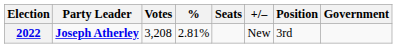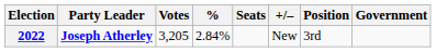2022 | Votes: 3,208 -> 3,205
2022 | %: 2.81% -> 2.84%
